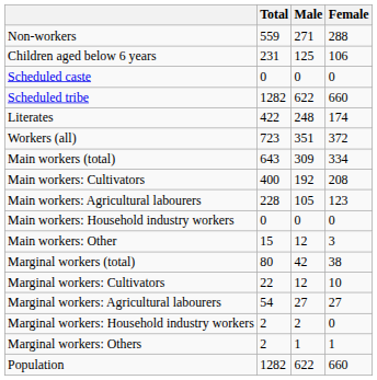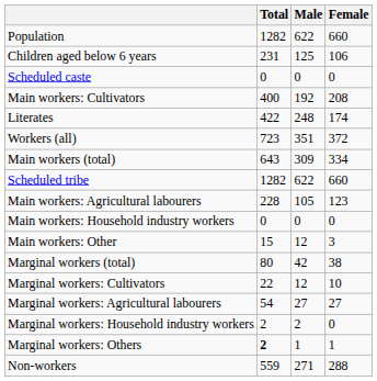rows swapped: Population <-> Non-workers
rows swapped: Scheduled tribe <-> Main workers: Cultivators
Marginal workers: Others | Total: normal -> bold
